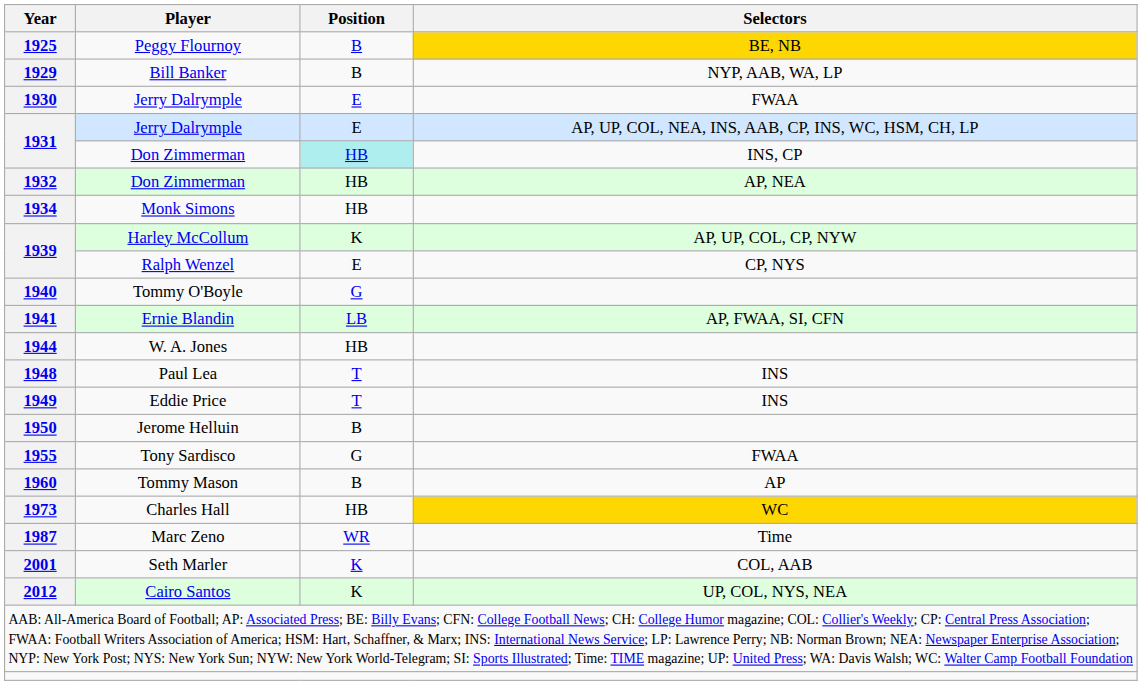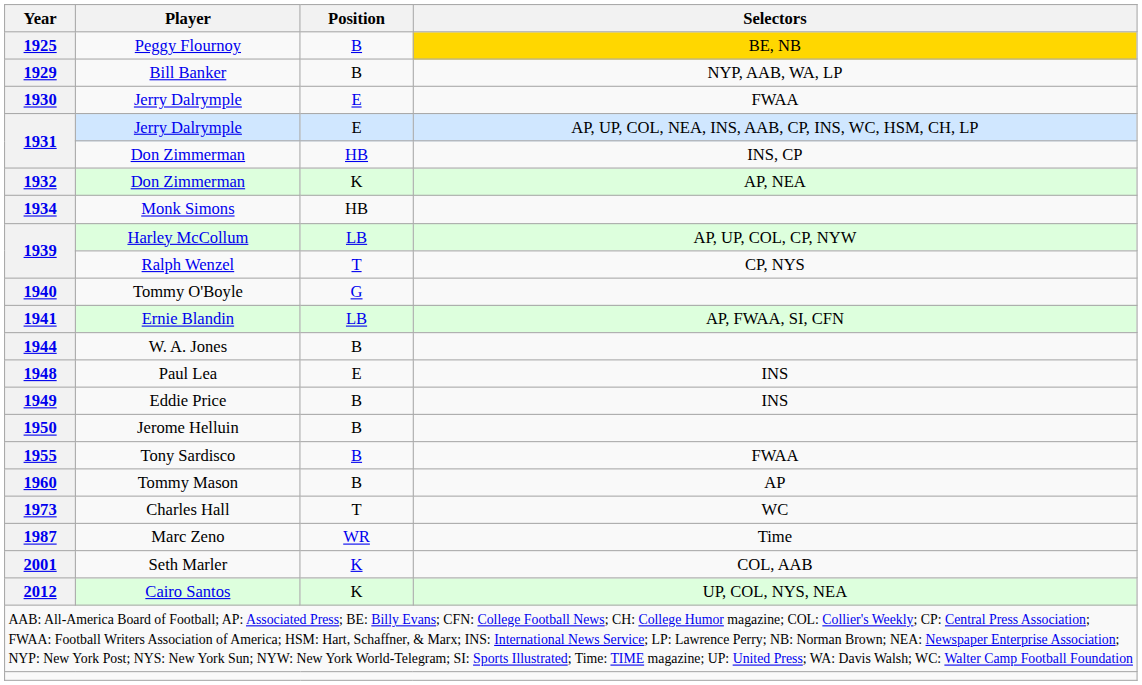1931 / Don Zimmerman | Position: paleturquoise background -> no background
1932 | Position: HB -> K
1939 / Harley McCollum | Position: K -> LB
1939 / Ralph Wenzel | Position: E -> T
1944 | Position: HB -> B
1948 | Position: T -> E
1949 | Position: T -> B
1955 | Position: G -> B
1973 | Position: HB -> T
1973 | Selectors: gold background -> no background
